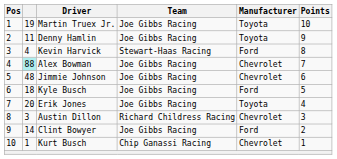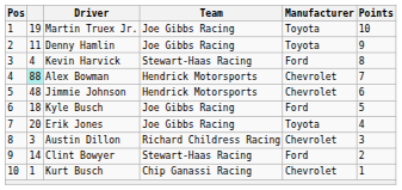Alex Bowman | Team: Joe Gibbs Racing -> Hendrick Motorsports
Jimmie Johnson | Team: Joe Gibbs Racing -> Hendrick Motorsports
Clint Bowyer | Team: Joe Gibbs Racing -> Stewart-Haas Racing
